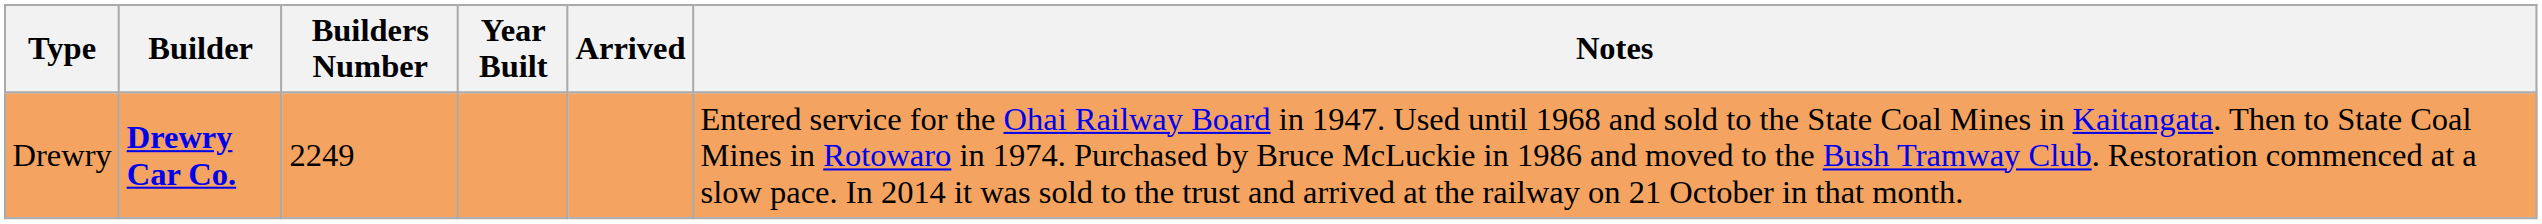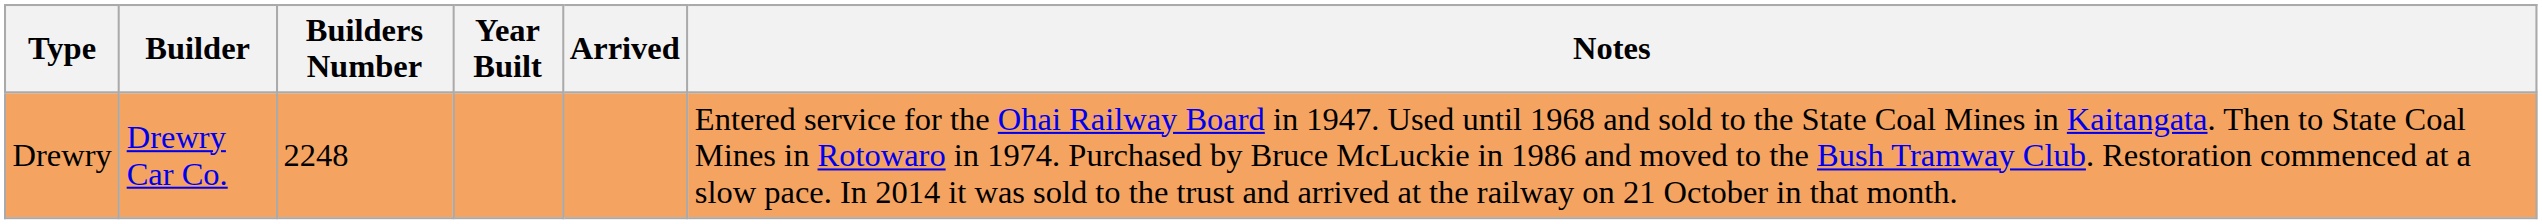Drewry | Builder: bold -> normal
Drewry | Builders Number: 2249 -> 2248
